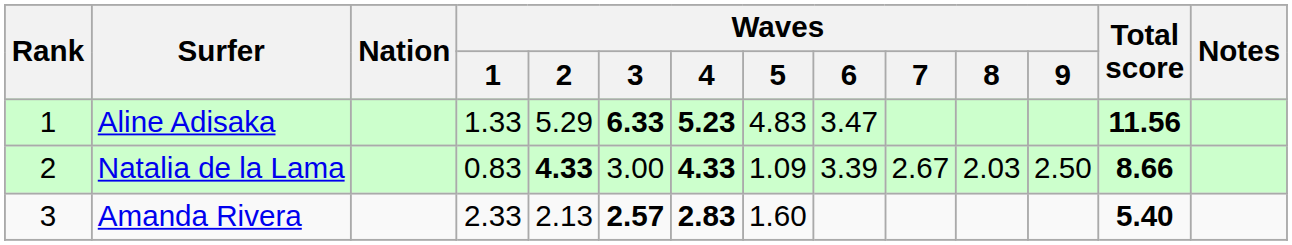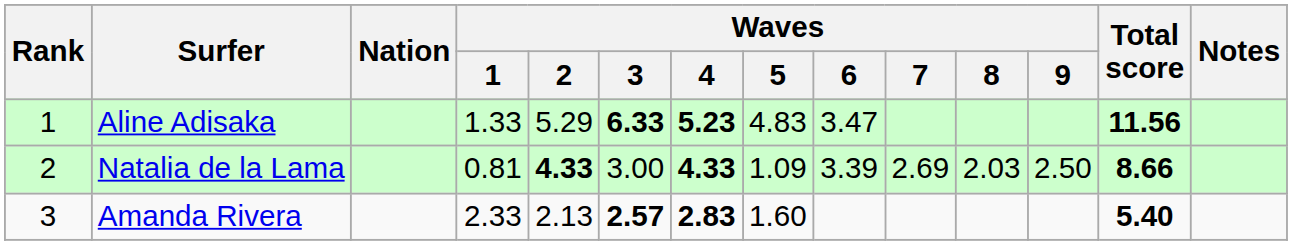Natalia de la Lama | Waves / 1: 0.83 -> 0.81
Natalia de la Lama | Waves / 7: 2.67 -> 2.69
